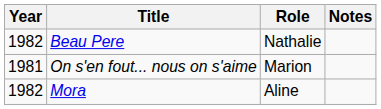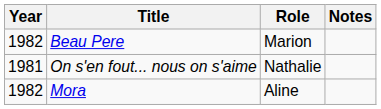Beau Pere | Role: Nathalie -> Marion
On s'en fout... nous on s'aime | Role: Marion -> Nathalie
